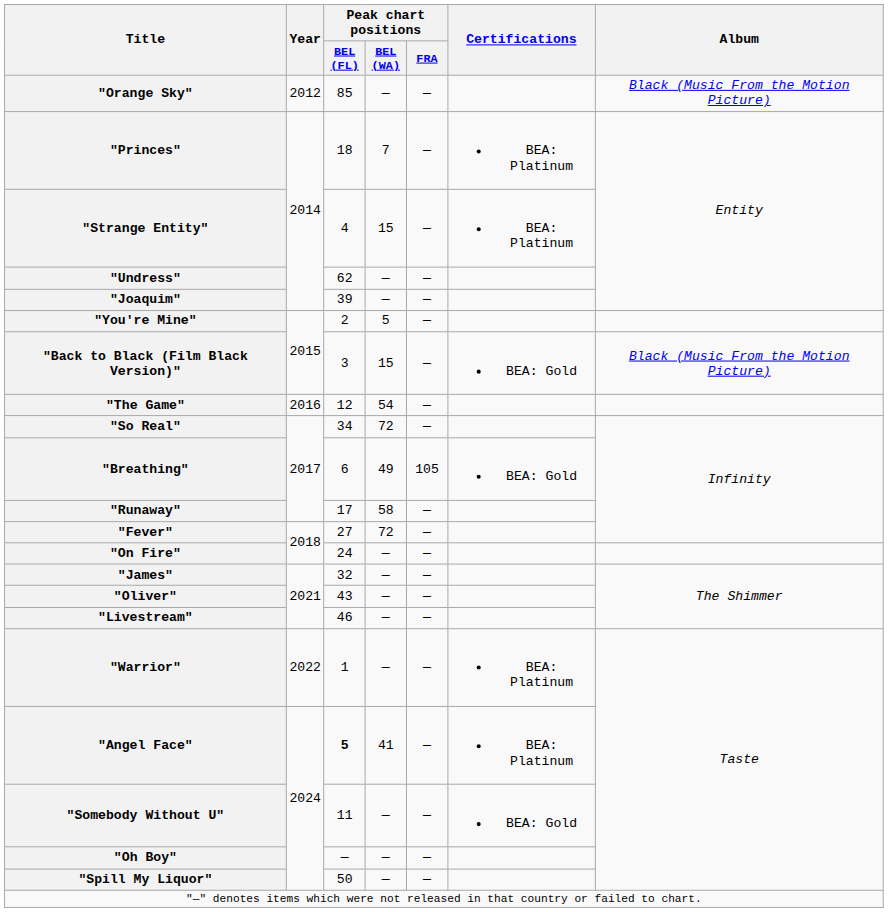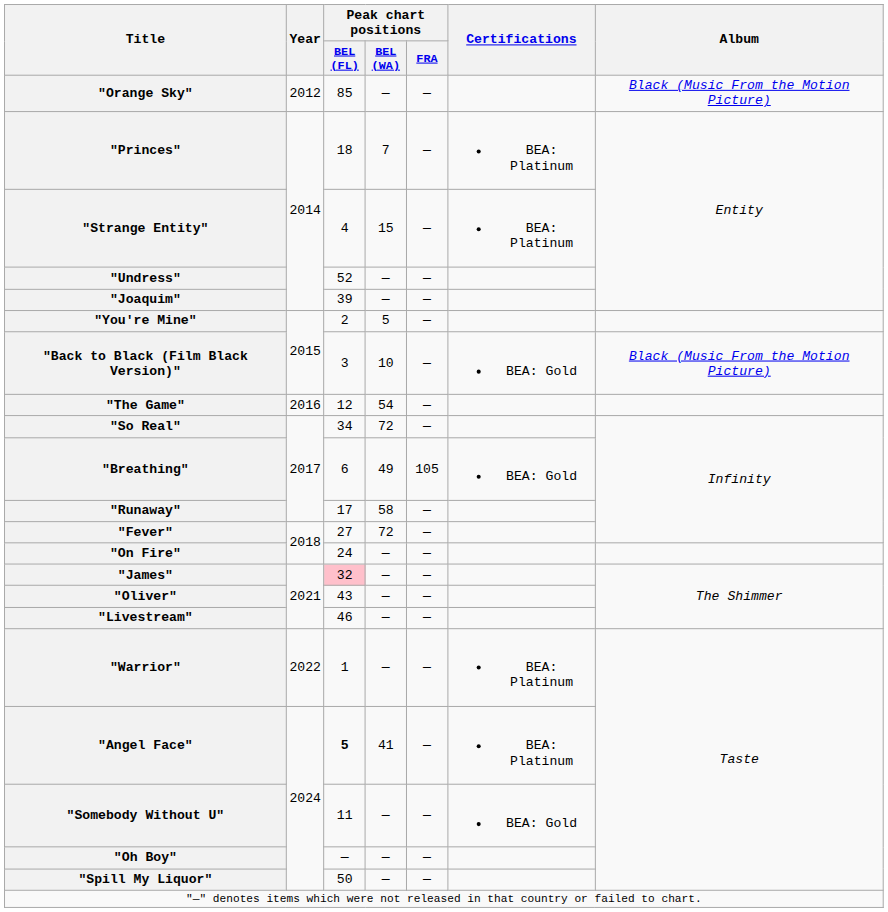"Undress" | Peak chart positions / BEL (FL): 62 -> 52
"Back to Black (Film Black Version)" | Peak chart positions / BEL (WA): 15 -> 10
"James" | Peak chart positions / BEL (FL): no background -> pink background
